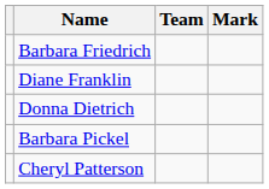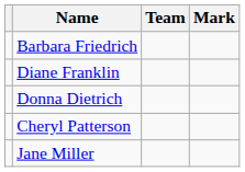- row: Barbara Pickel
+ row: Jane Miller
